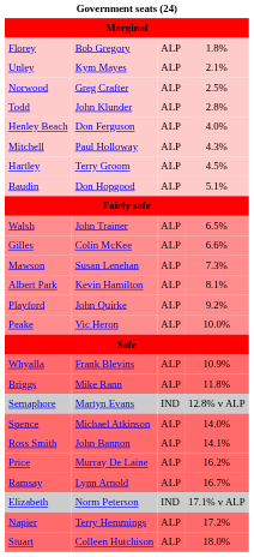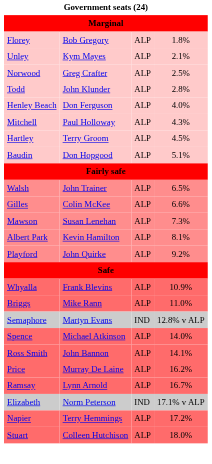- row: Peake | Vic Heron | ALP | 10.0%
Briggs | column 4: 11.8% -> 11.0%
